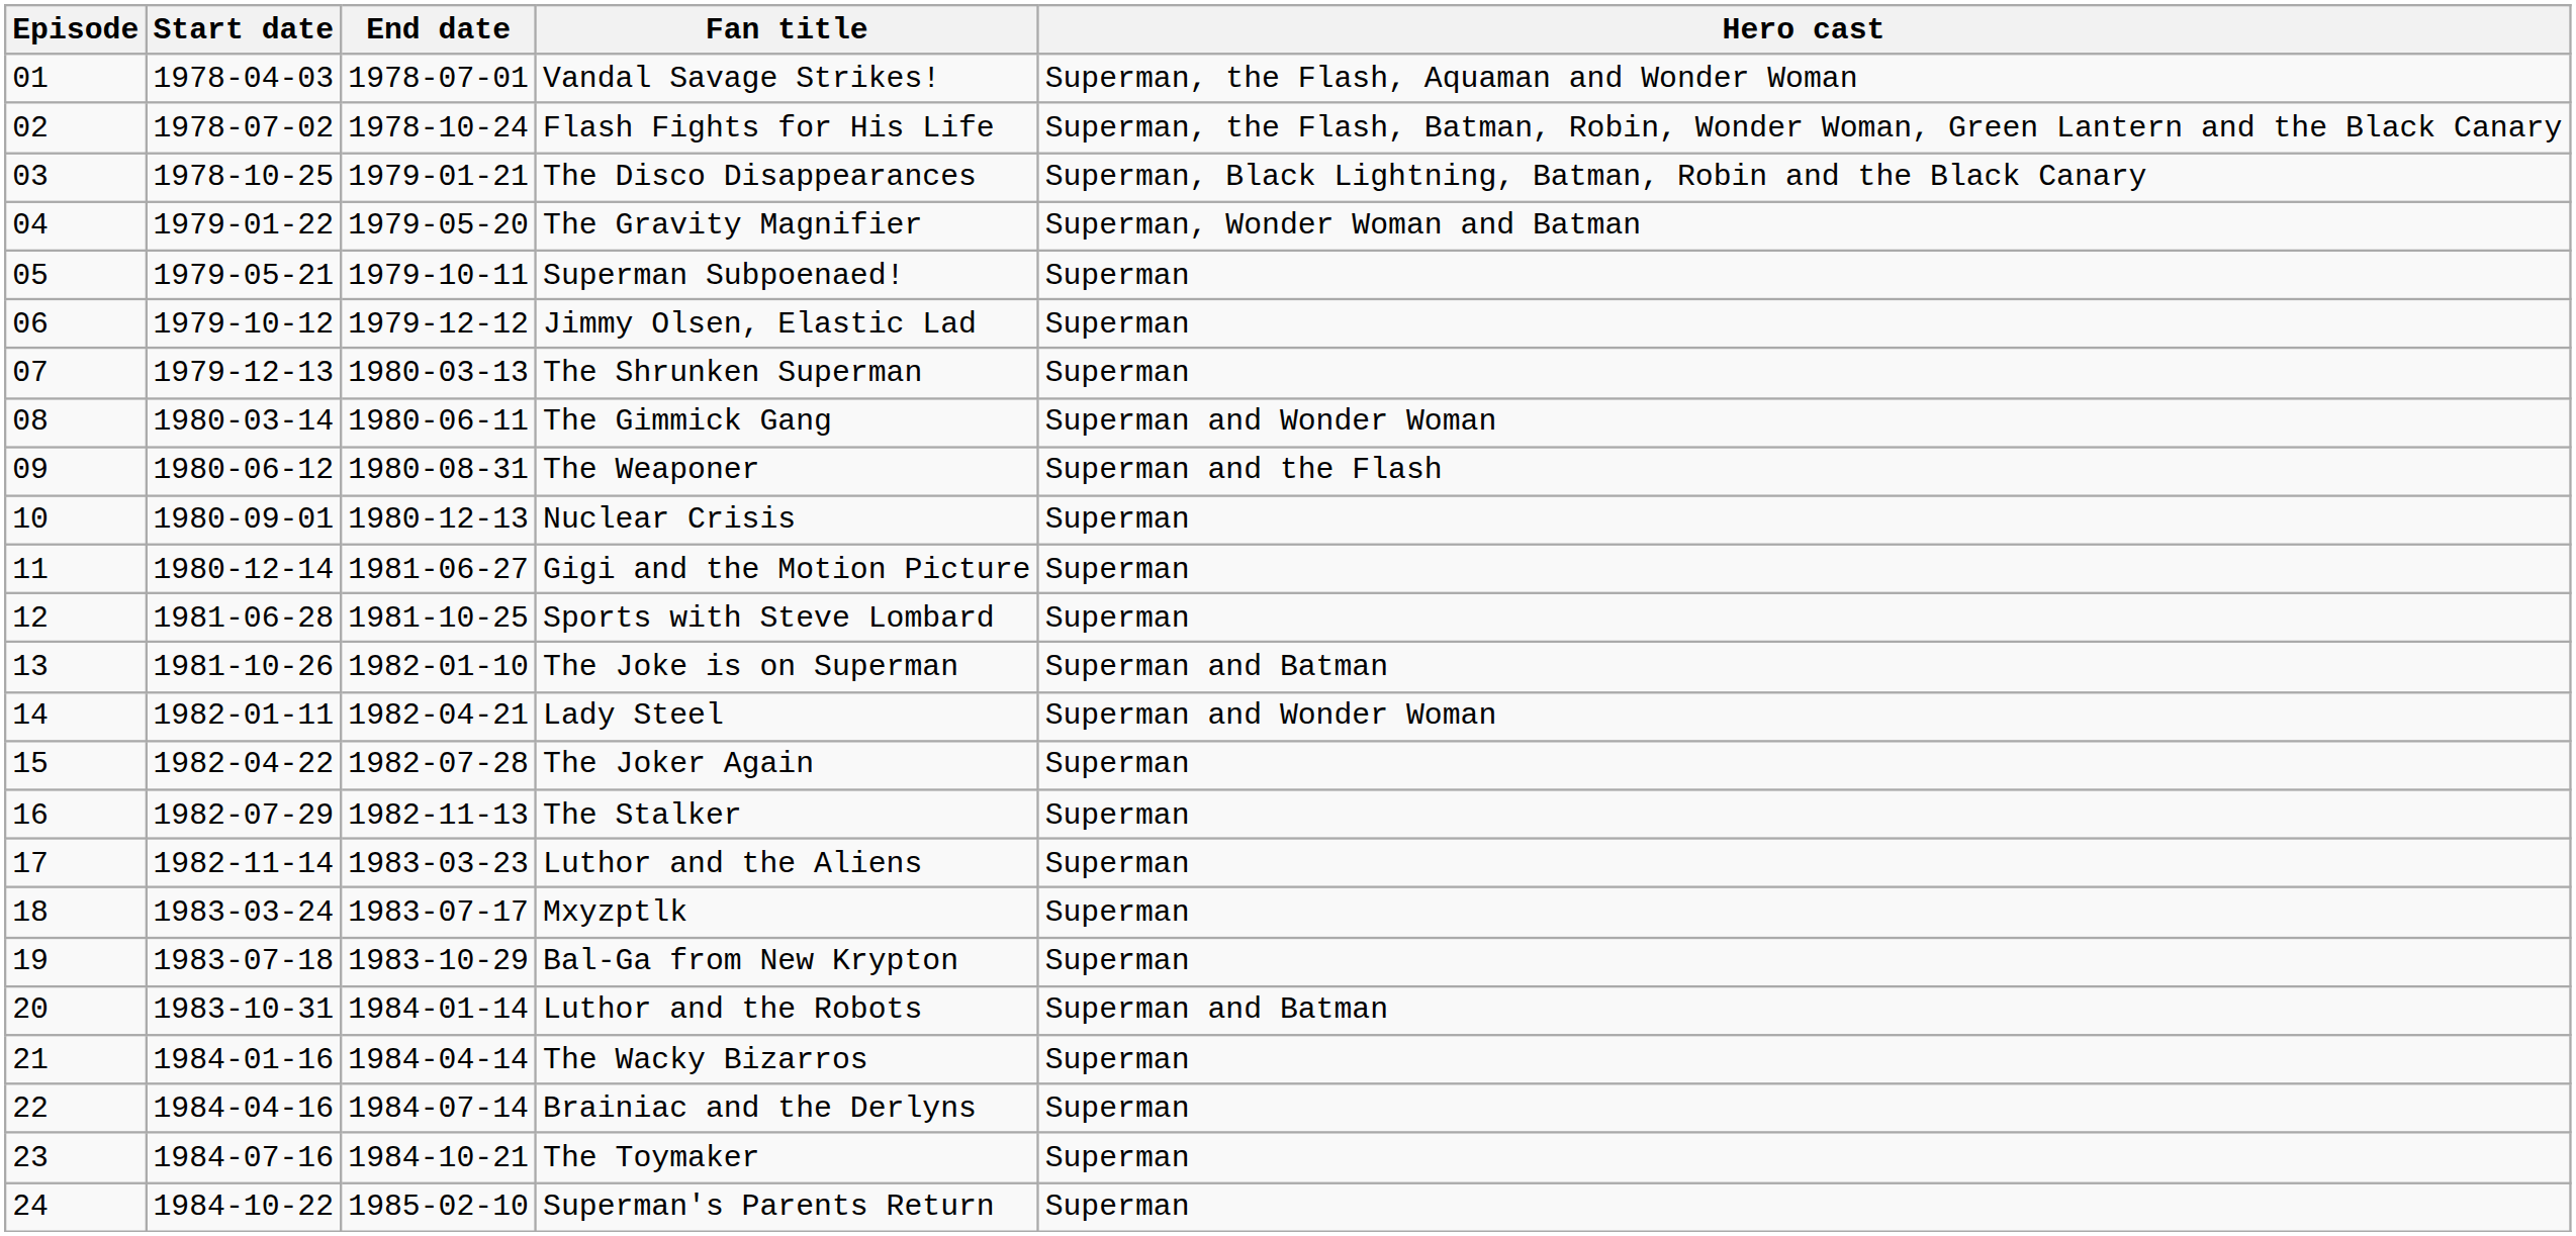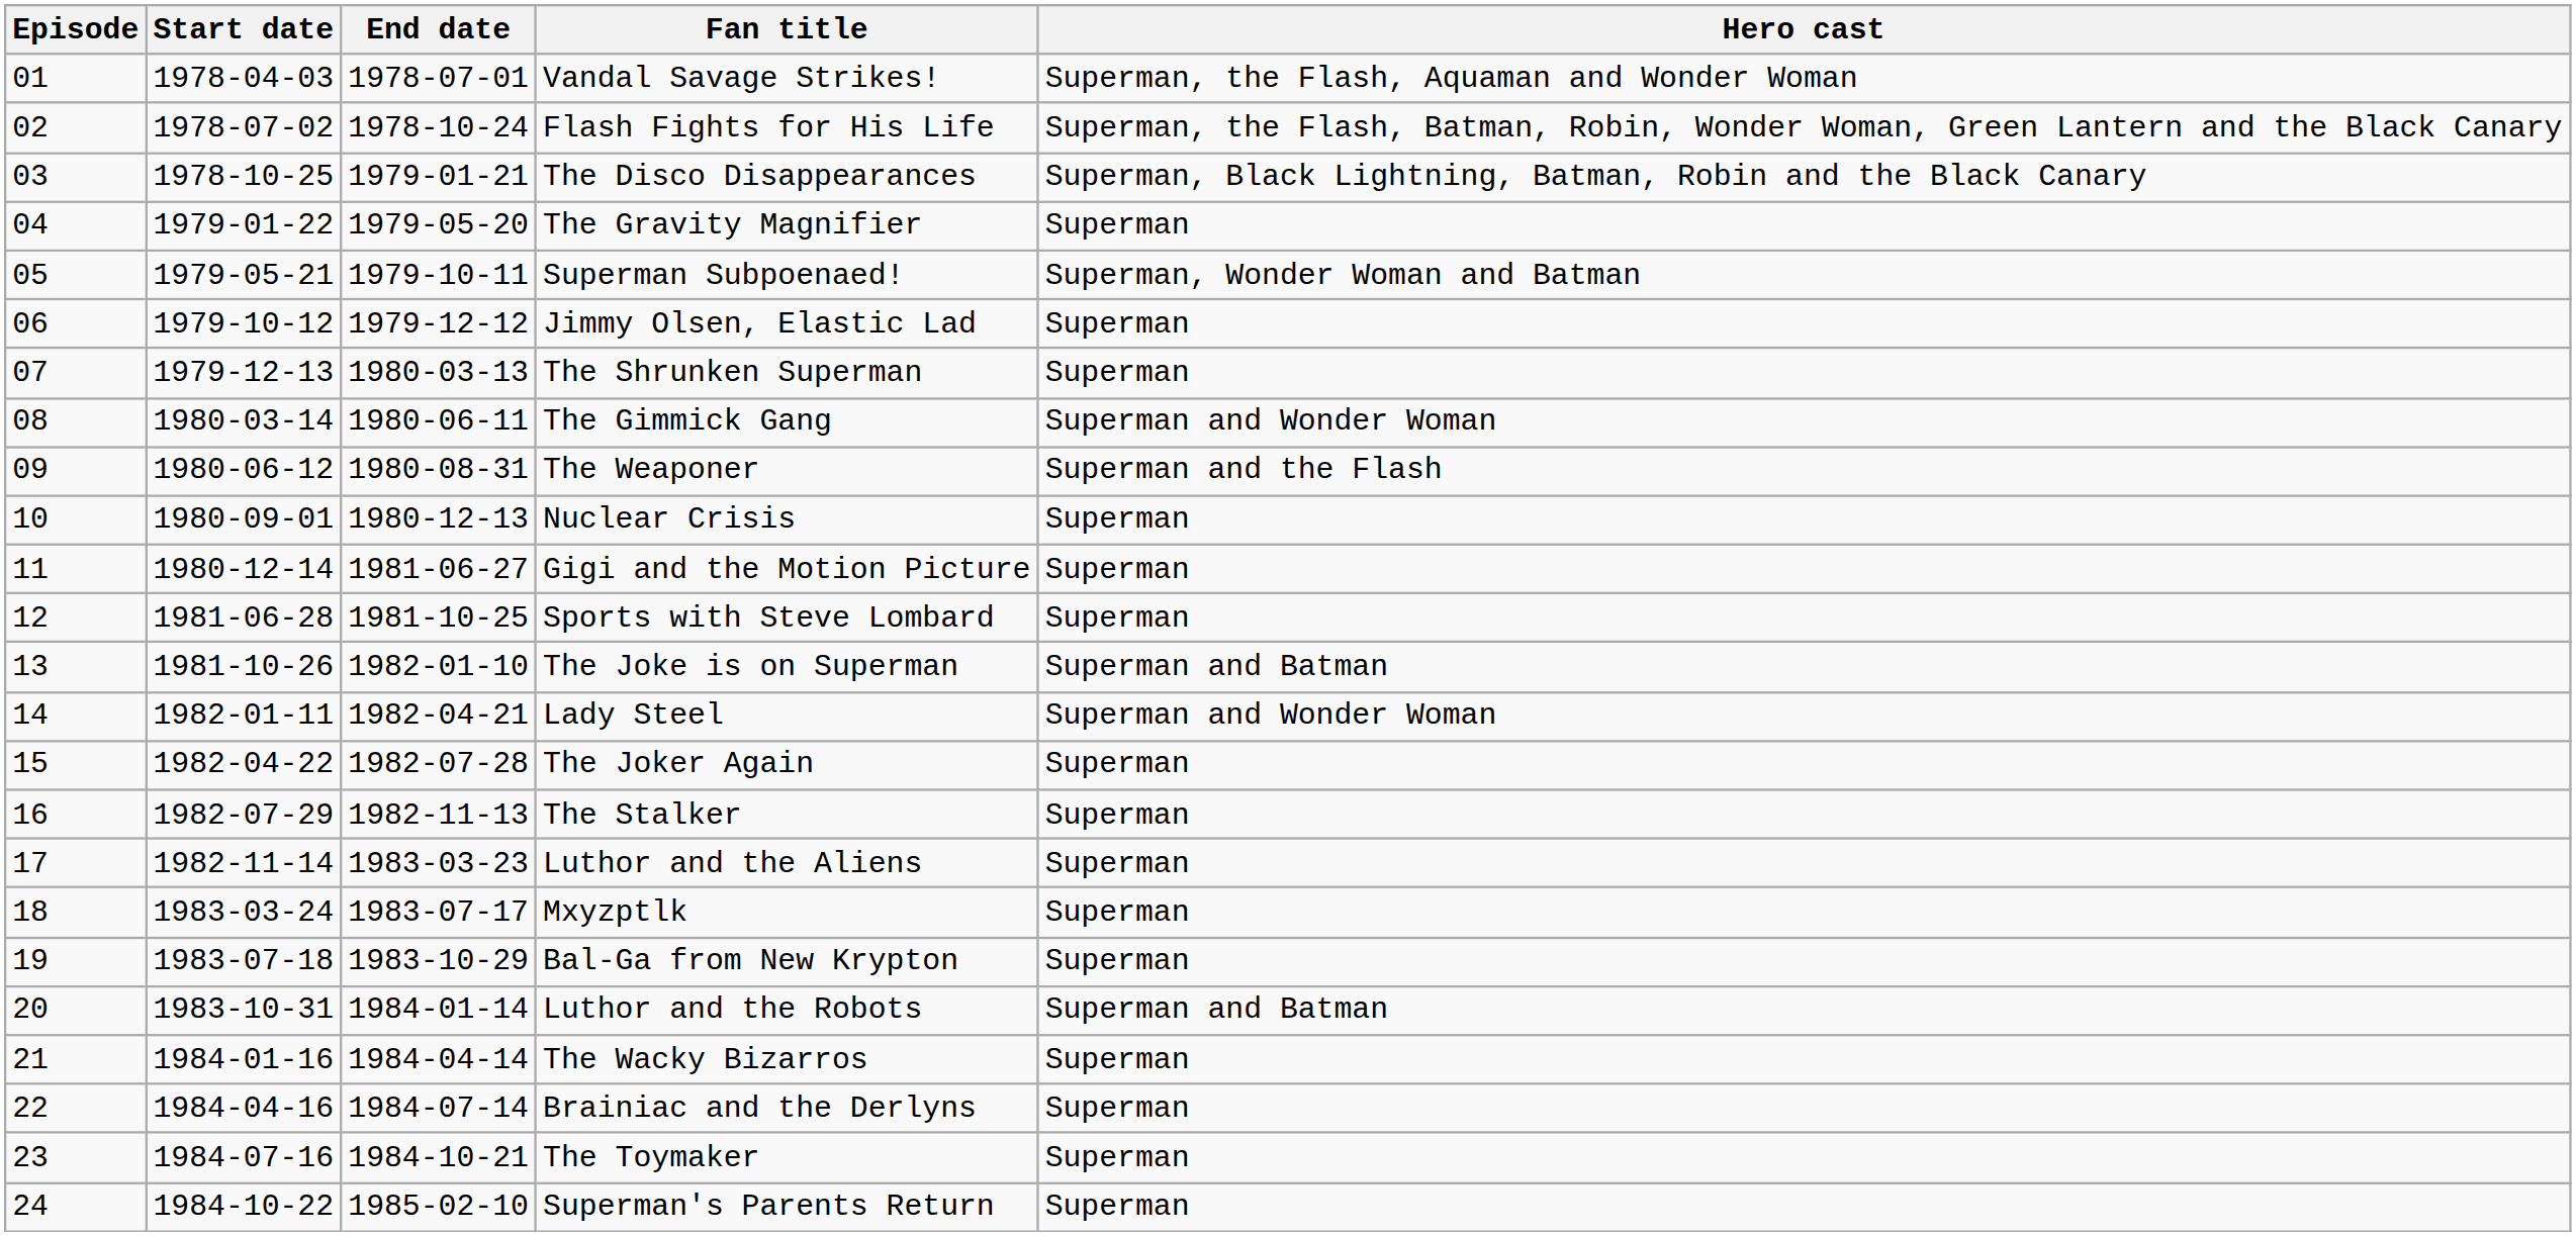The Gravity Magnifier | Hero cast: Superman, Wonder Woman and Batman -> Superman
Superman Subpoenaed! | Hero cast: Superman -> Superman, Wonder Woman and Batman
